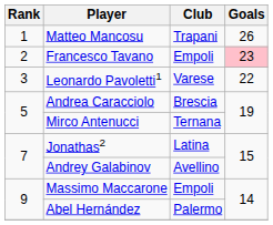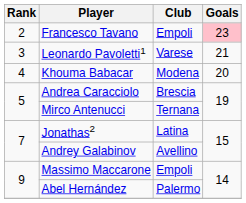- row: 1 | Matteo Mancosu | Trapani | 26
Leonardo Pavoletti1 | Goals: 22 -> 21
+ row: 4 | Khouma Babacar | Modena | 20
